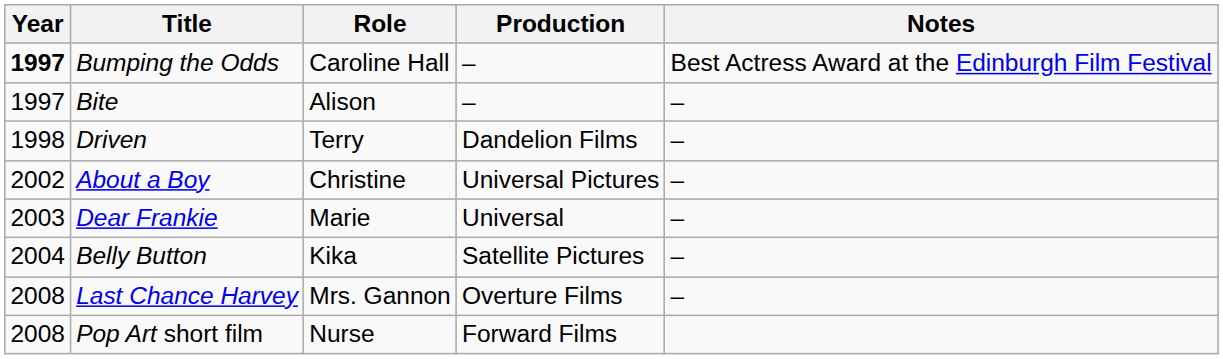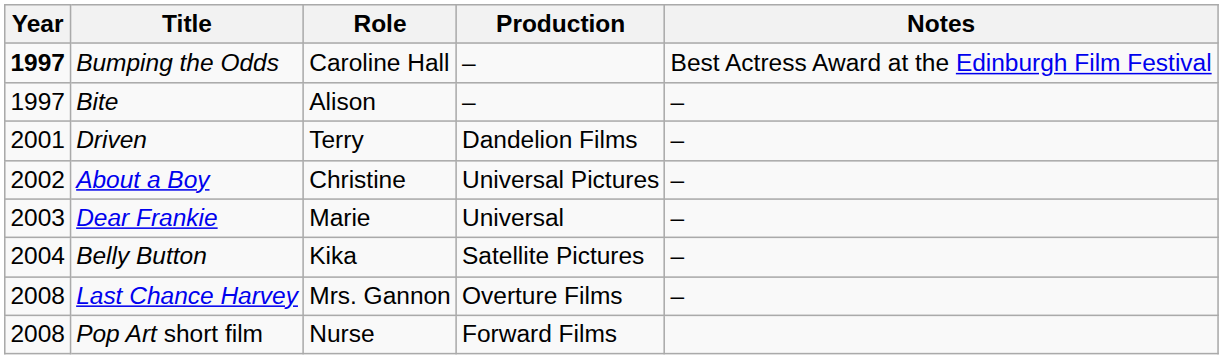Driven | Year: 1998 -> 2001
